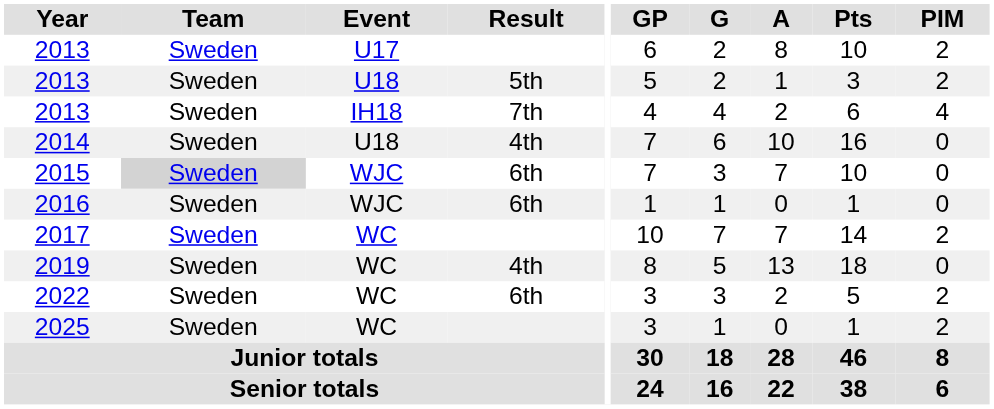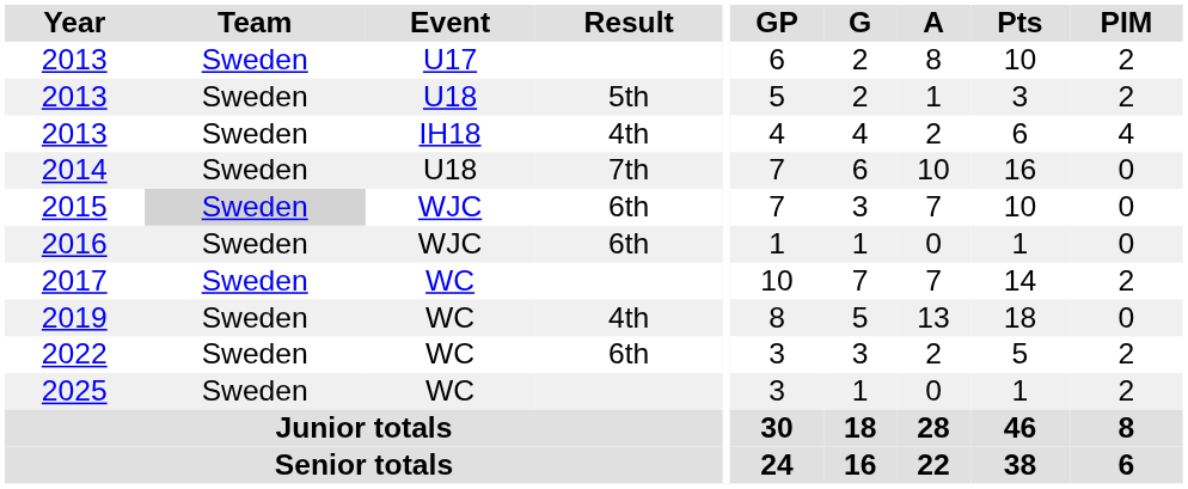2013 / IH18 | Result: 7th -> 4th
2014 | Result: 4th -> 7th
